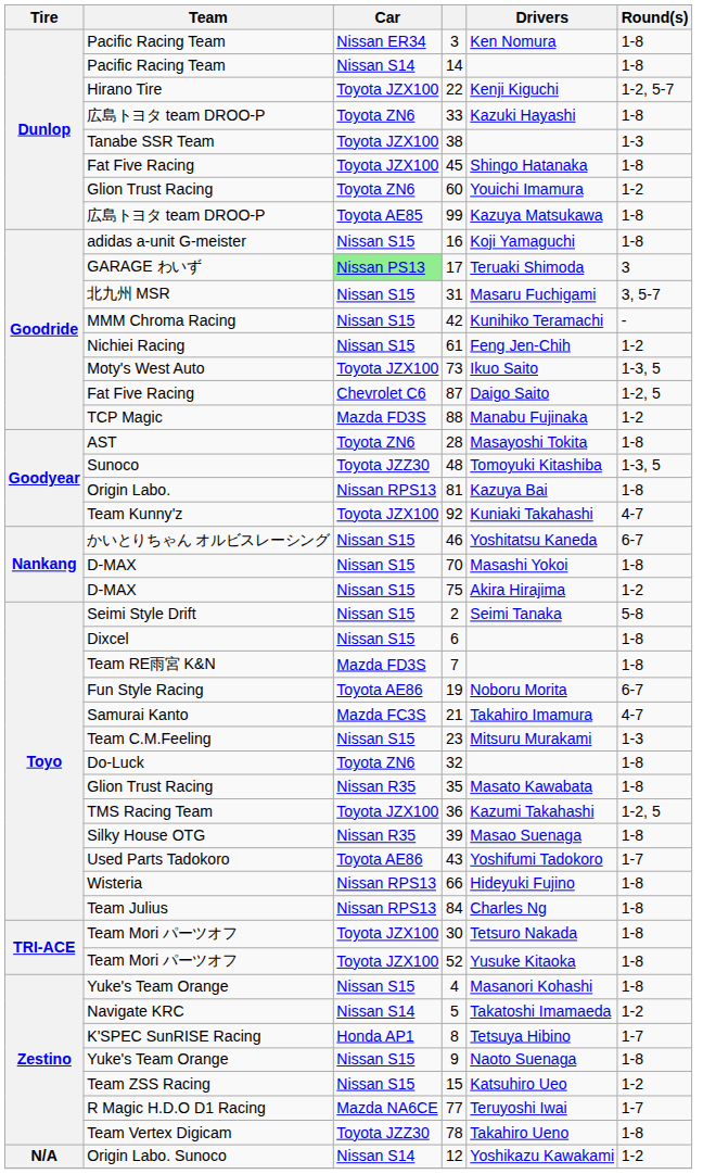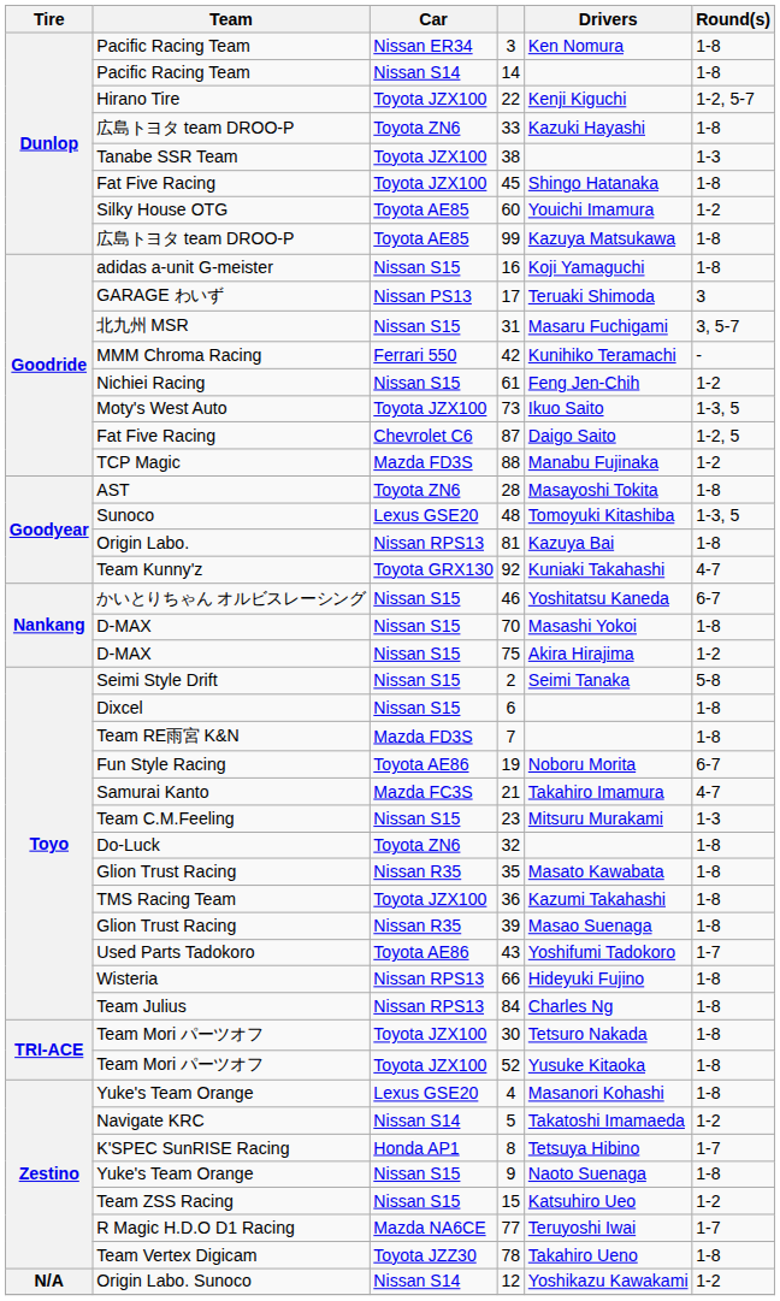60 | Team: Glion Trust Racing -> Silky House OTG
60 | Car: Toyota ZN6 -> Toyota AE85
17 | Car: lightgreen background -> no background
42 | Car: Nissan S15 -> Ferrari 550
48 | Car: Toyota JZZ30 -> Lexus GSE20
92 | Car: Toyota JZX100 -> Toyota GRX130
36 | Round(s): 1-2, 5 -> 1-8
39 | Team: Silky House OTG -> Glion Trust Racing
4 | Car: Nissan S15 -> Lexus GSE20
